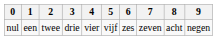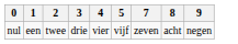- column: 6 | zes
